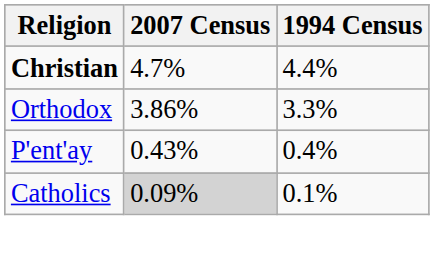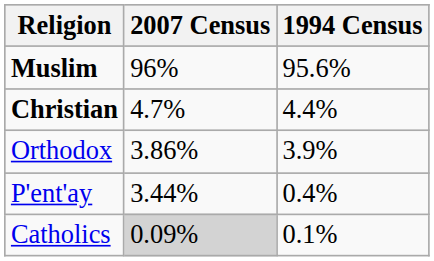+ row: Muslim | 96% | 95.6%
Orthodox | 1994 Census: 3.3% -> 3.9%
P'ent'ay | 2007 Census: 0.43% -> 3.44%
